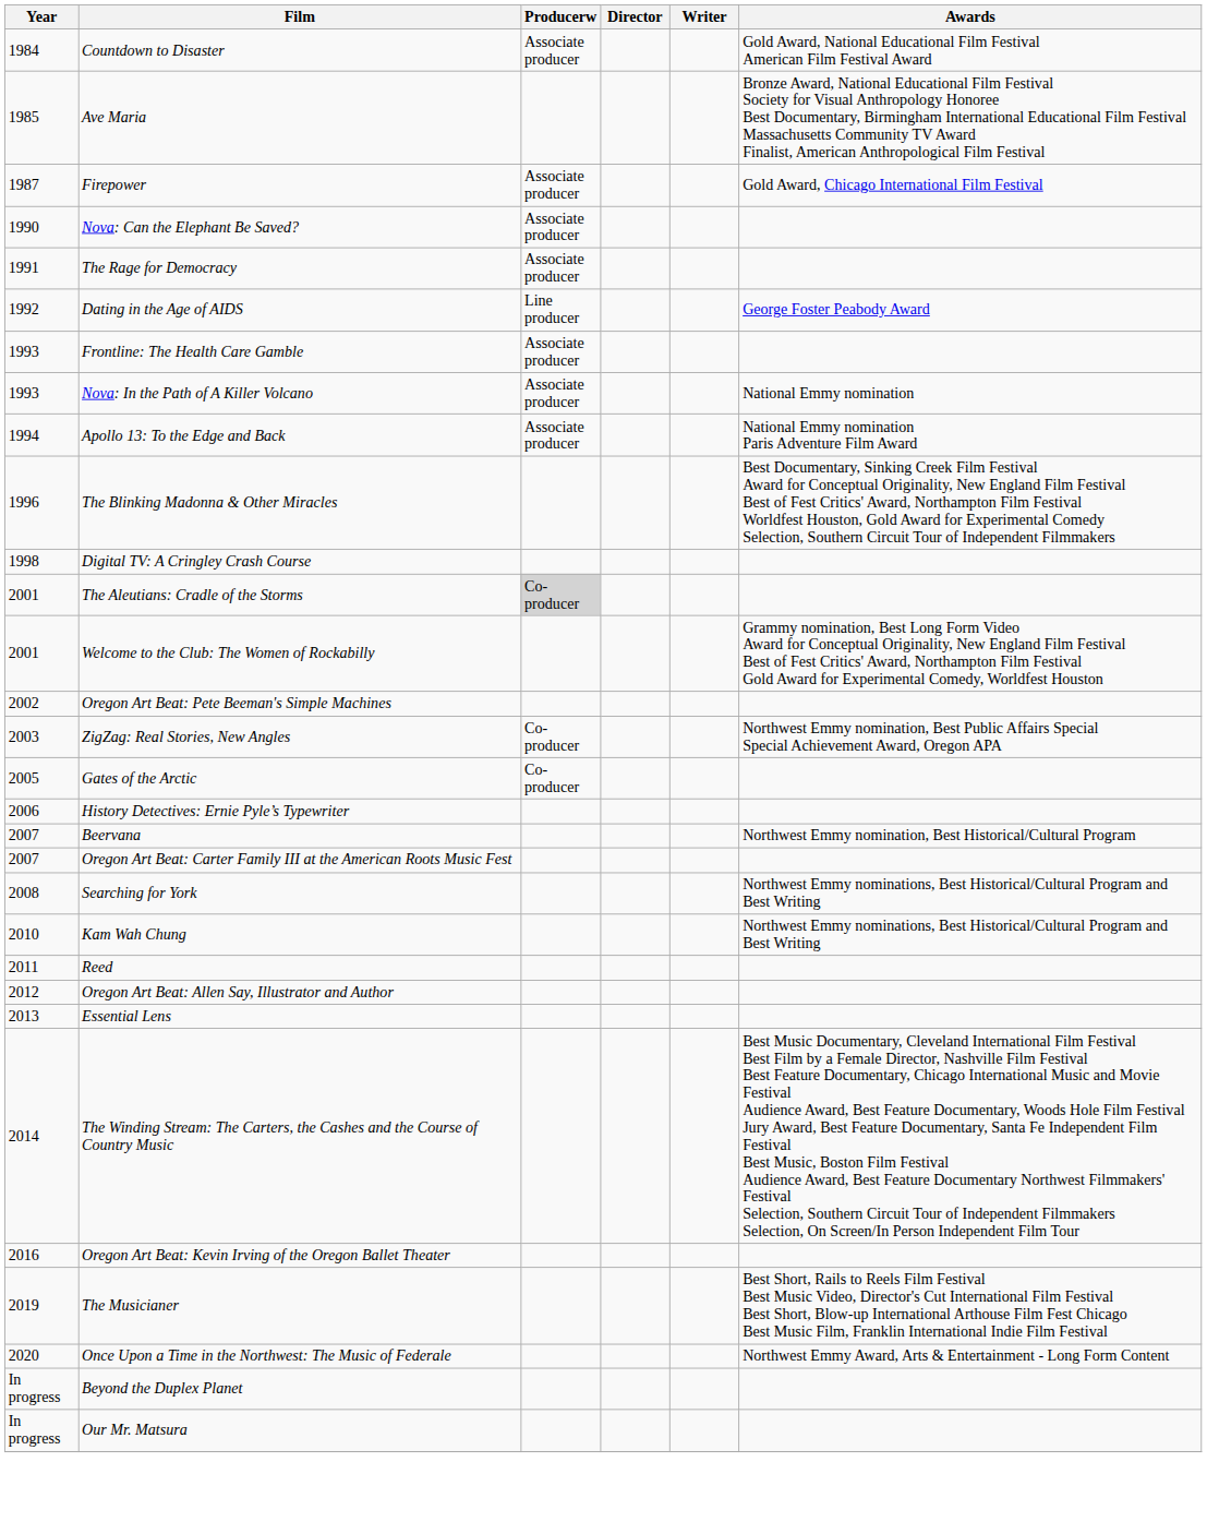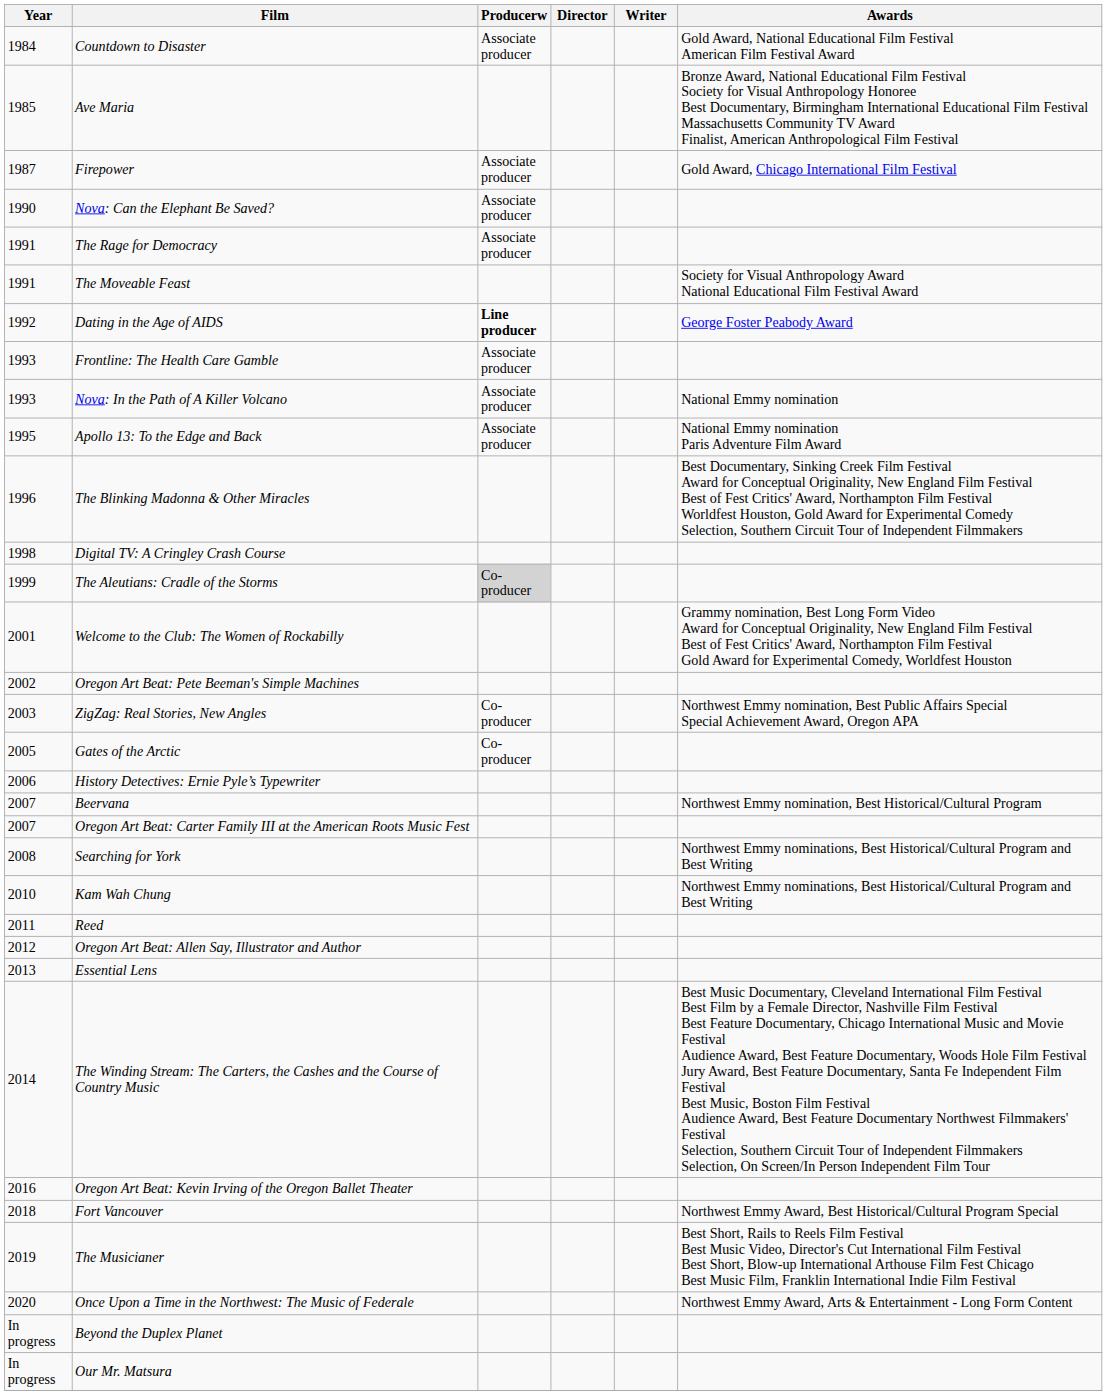+ row: 1991 | The Moveable Feast | Society for Visual Anthropology Award National Educational Film Festival Award
Dating in the Age of AIDS | Producerw: normal -> bold
Apollo 13: To the Edge and Back | Year: 1994 -> 1995
The Aleutians: Cradle of the Storms | Year: 2001 -> 1999
+ row: 2018 | Fort Vancouver | Northwest Emmy Award, Best Historical/Cultural Program Special
